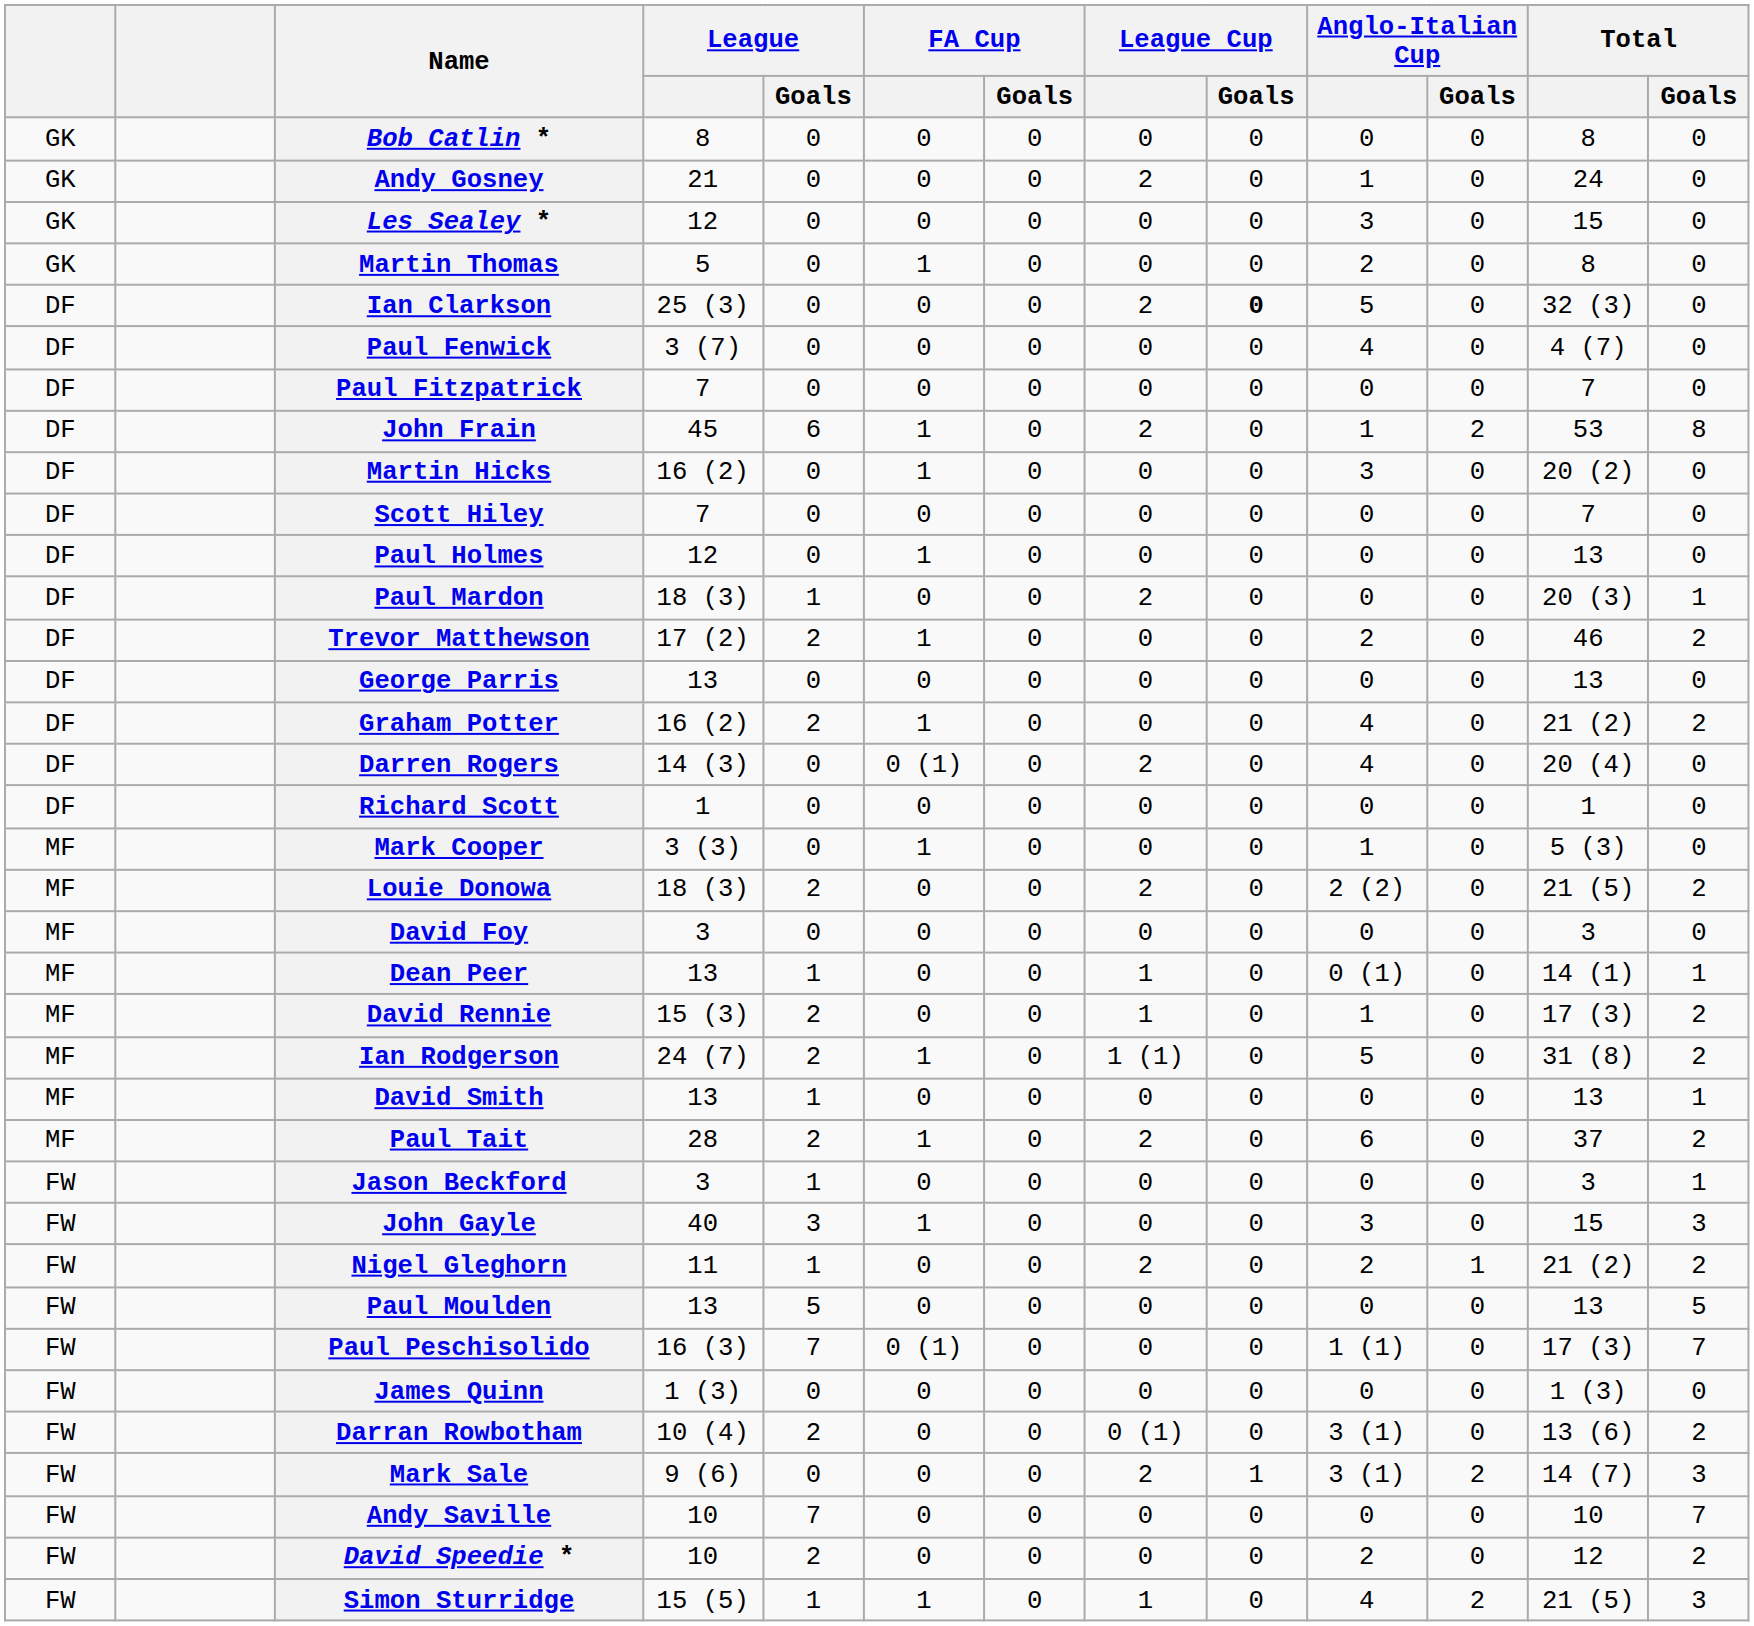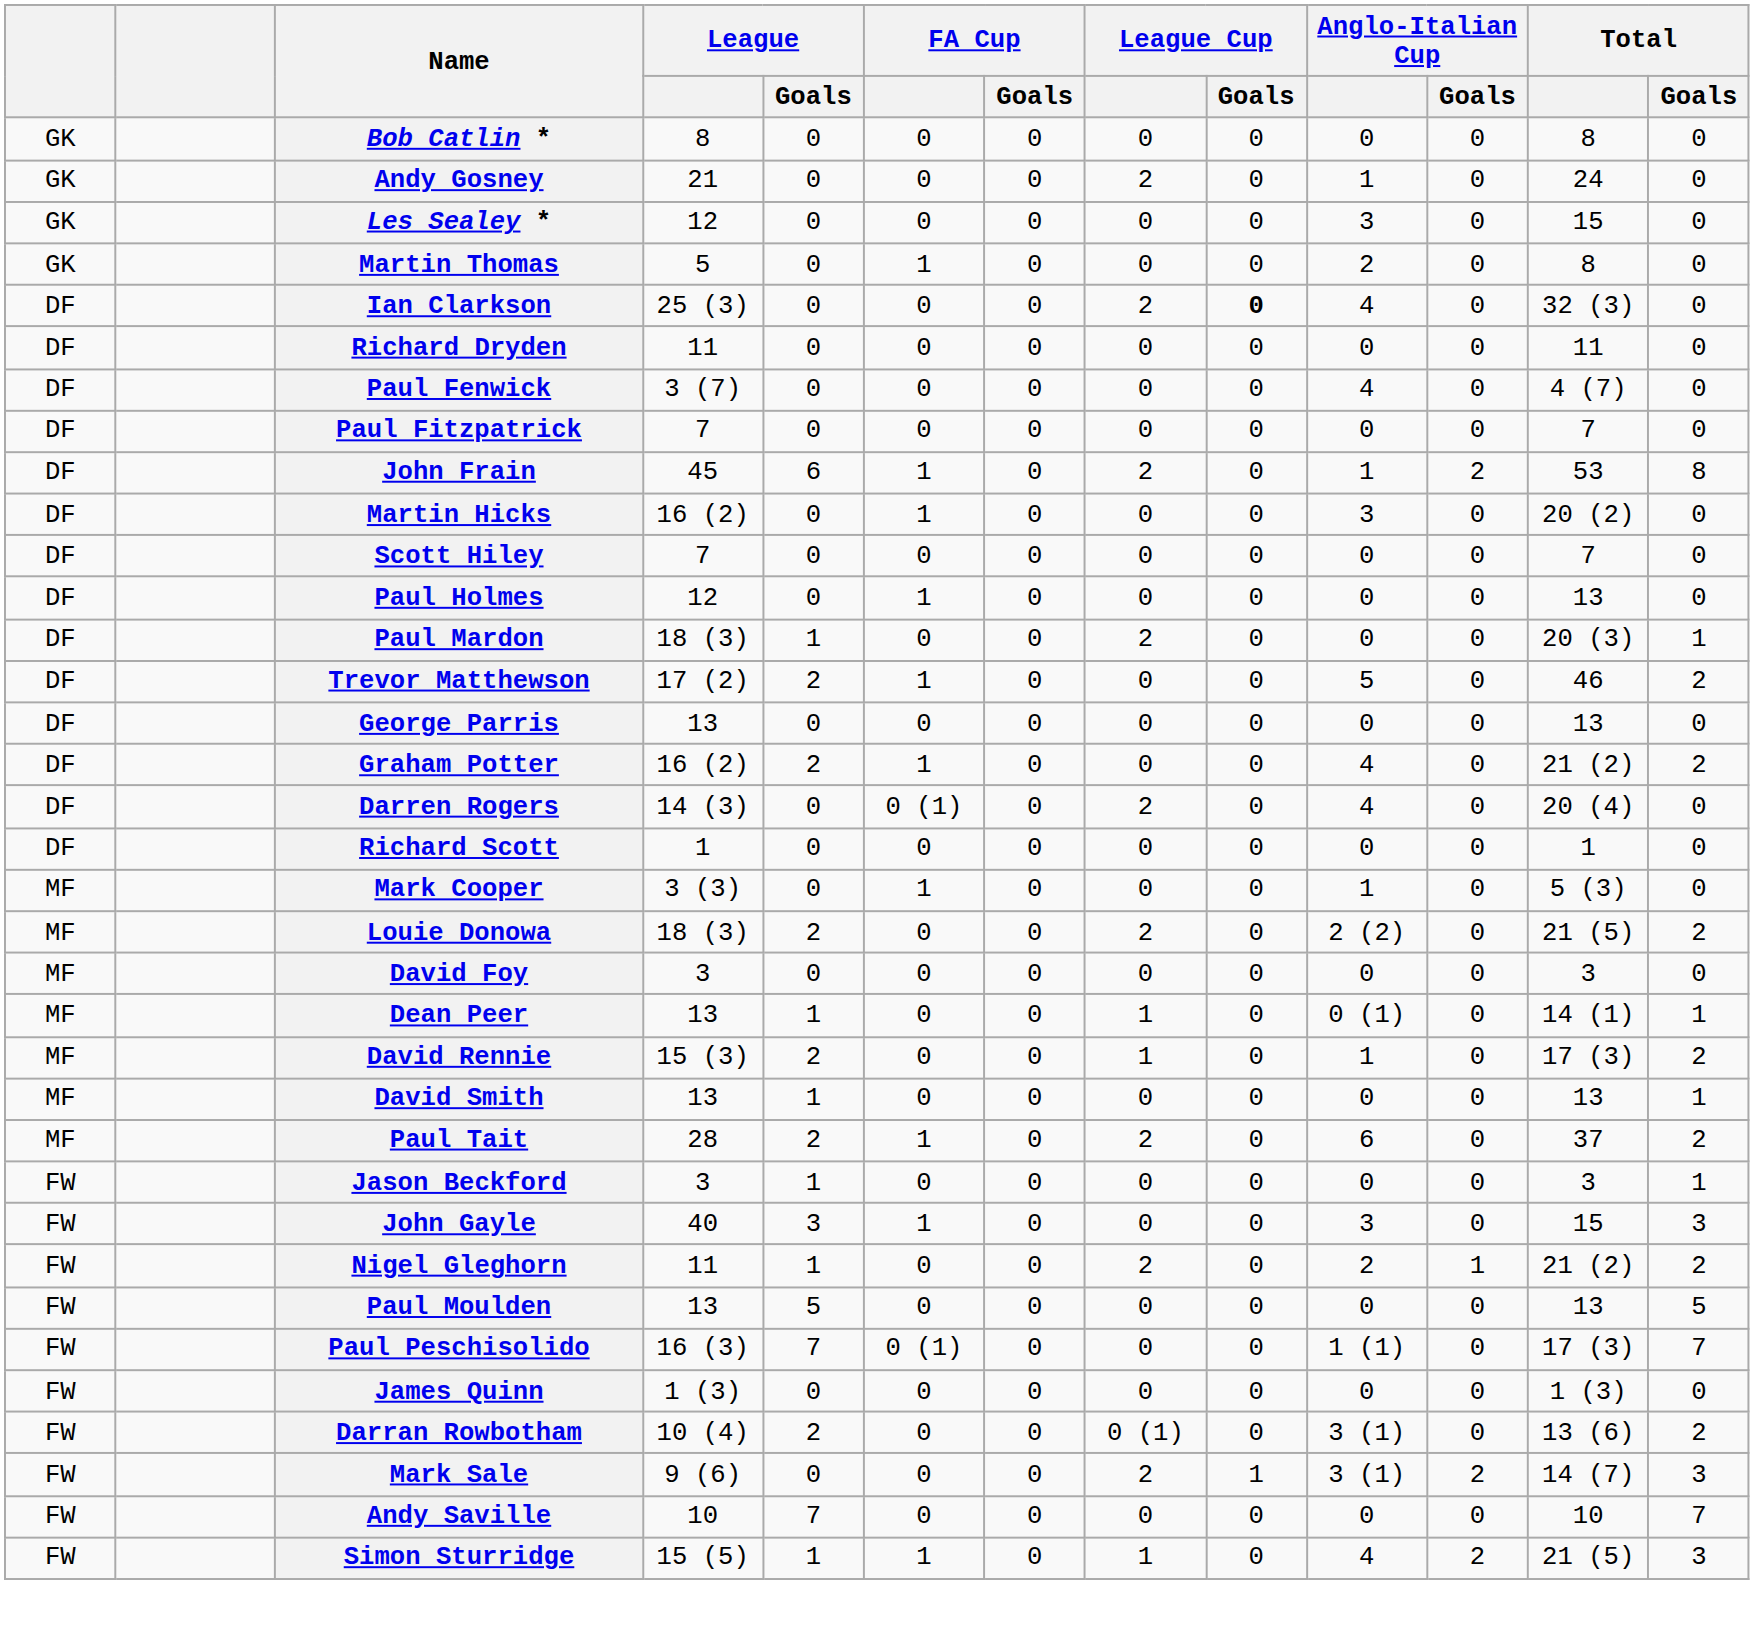Ian Clarkson | Anglo-Italian Cup: 5 -> 4
+ row: DF | Richard Dryden | 11 | 0 | 0 | 0 | 0 | 0 | 0 | 0 | 11 | 0
Trevor Matthewson | Anglo-Italian Cup: 2 -> 5
- row: MF | Ian Rodgerson | 24 (7) | 2 | 1 | 0 | 1 (1) | 0 | 5 | 0 | 31 (8) | 2
- row: FW | David Speedie * | 10 | 2 | 0 | 0 | 0 | 0 | 2 | 0 | 12 | 2
